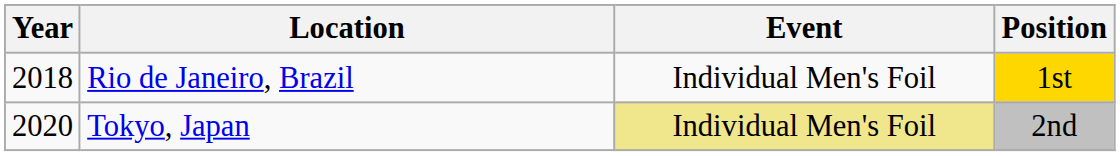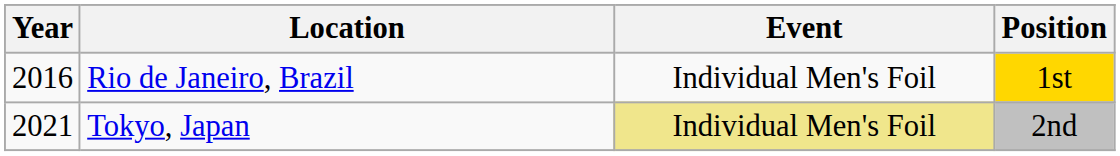Rio de Janeiro, Brazil | Year: 2018 -> 2016
Tokyo, Japan | Year: 2020 -> 2021
